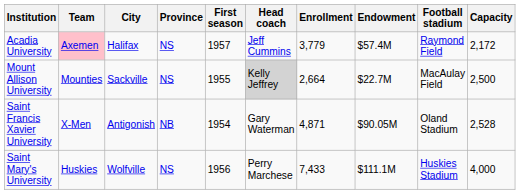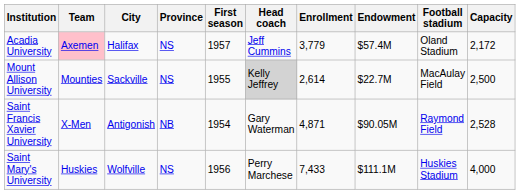Acadia University | Football stadium: Raymond Field -> Oland Stadium
Mount Allison University | Enrollment: 2,664 -> 2,614
Saint Francis Xavier University | Football stadium: Oland Stadium -> Raymond Field
